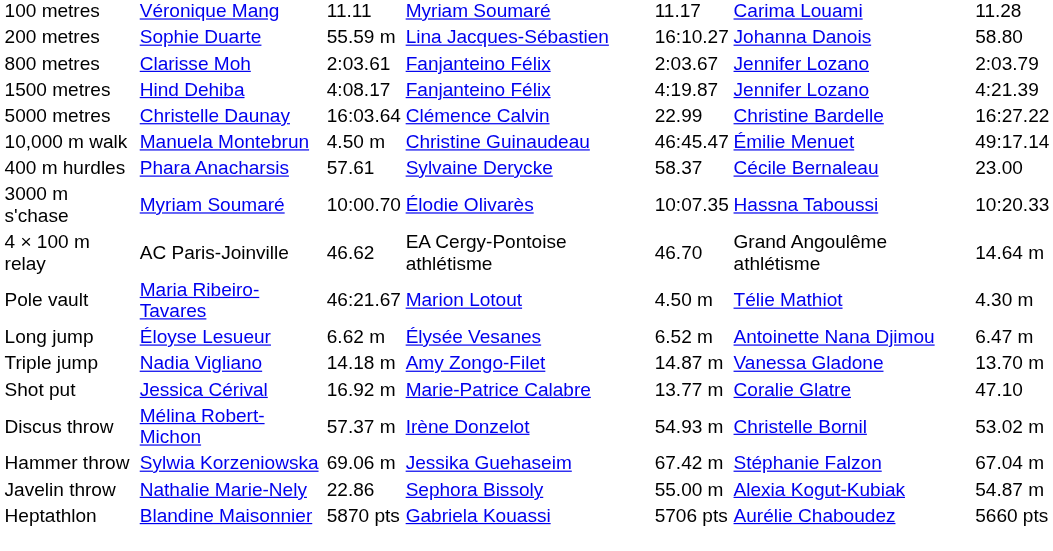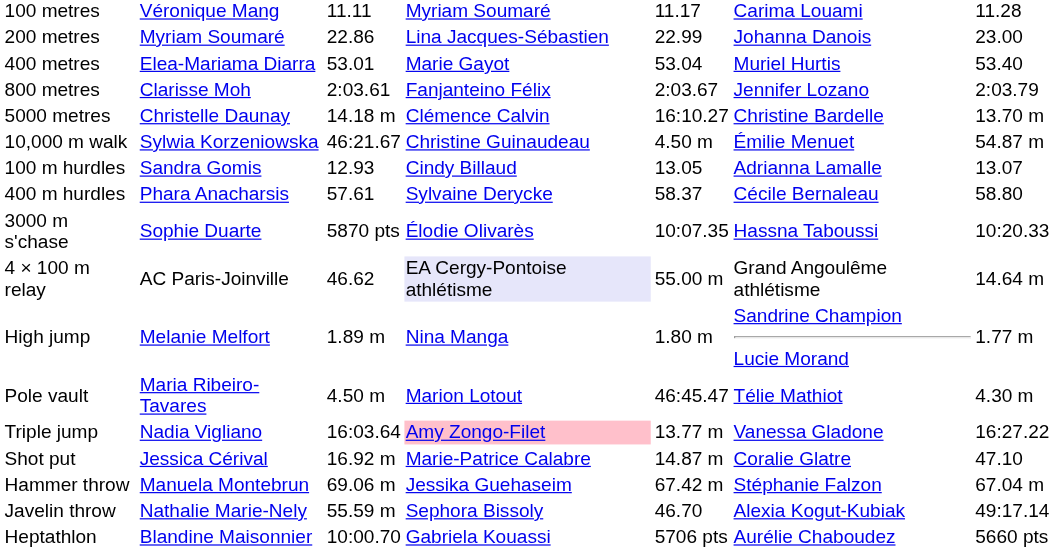200 metres | column 2: Sophie Duarte -> Myriam Soumaré
200 metres | column 3: 55.59 m -> 22.86
200 metres | column 5: 16:10.27 -> 22.99
200 metres | column 7: 58.80 -> 23.00
+ row: 400 metres | Elea-Mariama Diarra | 53.01 | Marie Gayot | 53.04 | Muriel Hurtis | 53.40
- row: 1500 metres | Hind Dehiba | 4:08.17 | Fanjanteino Félix | 4:19.87 | Jennifer Lozano | 4:21.39
5000 metres | column 3: 16:03.64 -> 14.18 m
5000 metres | column 5: 22.99 -> 16:10.27
5000 metres | column 7: 16:27.22 -> 13.70 m
10,000 m walk | column 2: Manuela Montebrun -> Sylwia Korzeniowska
10,000 m walk | column 3: 4.50 m -> 46:21.67
10,000 m walk | column 5: 46:45.47 -> 4.50 m
10,000 m walk | column 7: 49:17.14 -> 54.87 m
+ row: 100 m hurdles | Sandra Gomis | 12.93 | Cindy Billaud | 13.05 | Adrianna Lamalle | 13.07
400 m hurdles | column 7: 23.00 -> 58.80
3000 m s'chase | column 2: Myriam Soumaré -> Sophie Duarte
3000 m s'chase | column 3: 10:00.70 -> 5870 pts
4 × 100 m relay | column 4: no background -> lavender background
4 × 100 m relay | column 5: 46.70 -> 55.00 m
+ row: High jump | Melanie Melfort | 1.89 m | Nina Manga | 1.80 m | Sandrine Champion Lucie Morand | 1.77 m
Pole vault | column 3: 46:21.67 -> 4.50 m
Pole vault | column 5: 4.50 m -> 46:45.47
- row: Long jump | Éloyse Lesueur | 6.62 m | Élysée Vesanes | 6.52 m | Antoinette Nana Djimou | 6.47 m
Triple jump | column 3: 14.18 m -> 16:03.64
Triple jump | column 4: no background -> pink background
Triple jump | column 5: 14.87 m -> 13.77 m
Triple jump | column 7: 13.70 m -> 16:27.22
Shot put | column 5: 13.77 m -> 14.87 m
- row: Discus throw | Mélina Robert-Michon | 57.37 m | Irène Donzelot | 54.93 m | Christelle Bornil | 53.02 m
Hammer throw | column 2: Sylwia Korzeniowska -> Manuela Montebrun
Javelin throw | column 3: 22.86 -> 55.59 m
Javelin throw | column 5: 55.00 m -> 46.70
Javelin throw | column 7: 54.87 m -> 49:17.14
Heptathlon | column 3: 5870 pts -> 10:00.70
